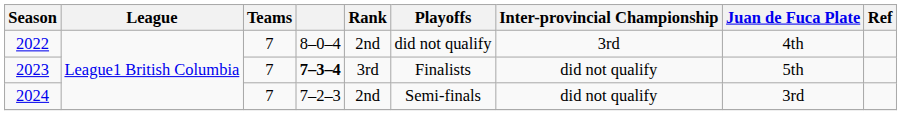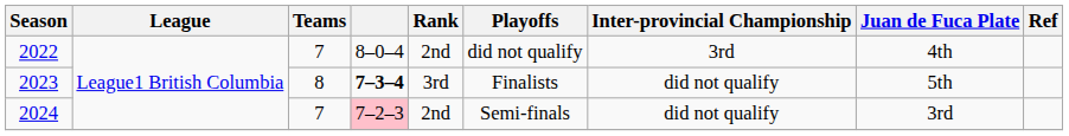2023 | Teams: 7 -> 8
2024 | column 4: no background -> pink background
